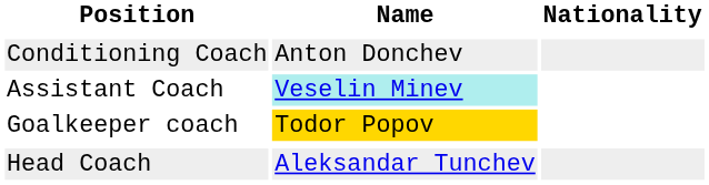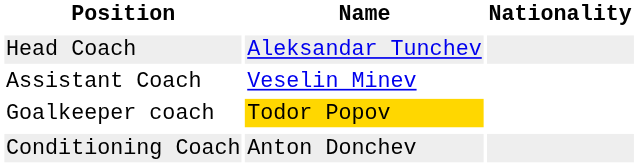rows swapped: Head Coach <-> Conditioning Coach
Assistant Coach | Name: paleturquoise background -> no background
